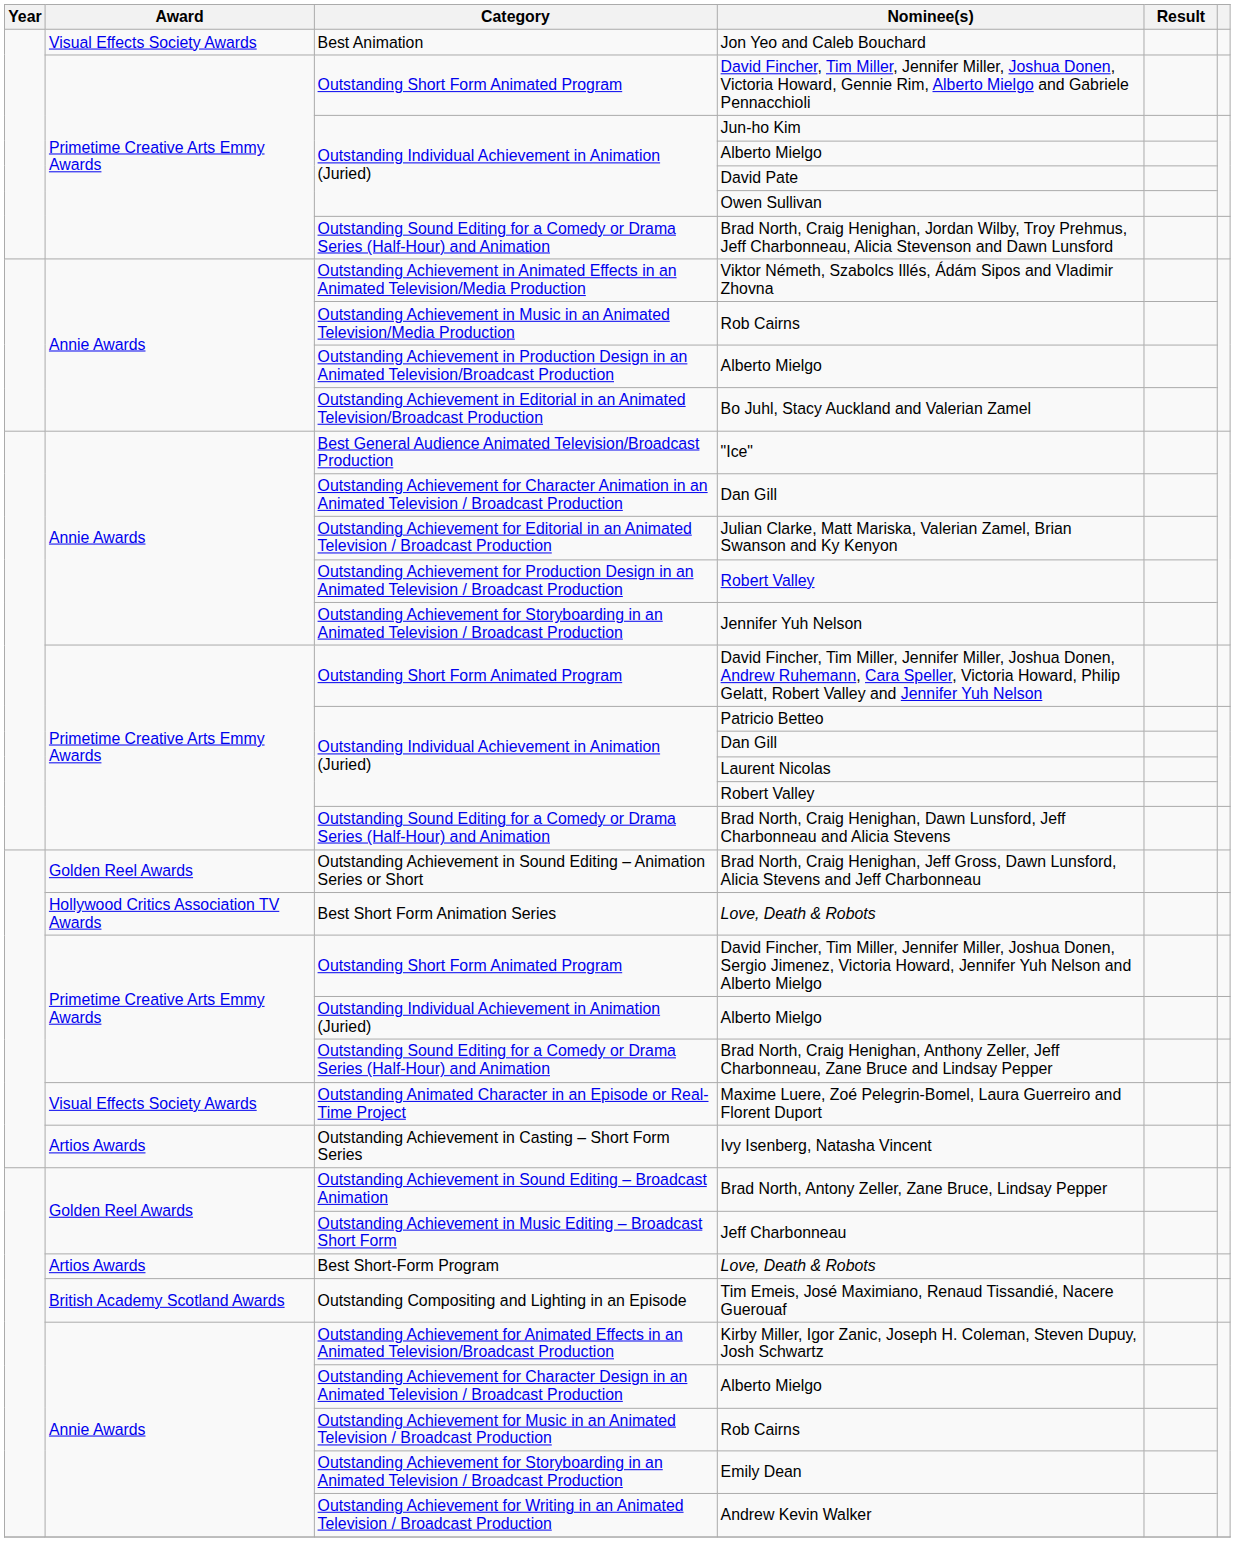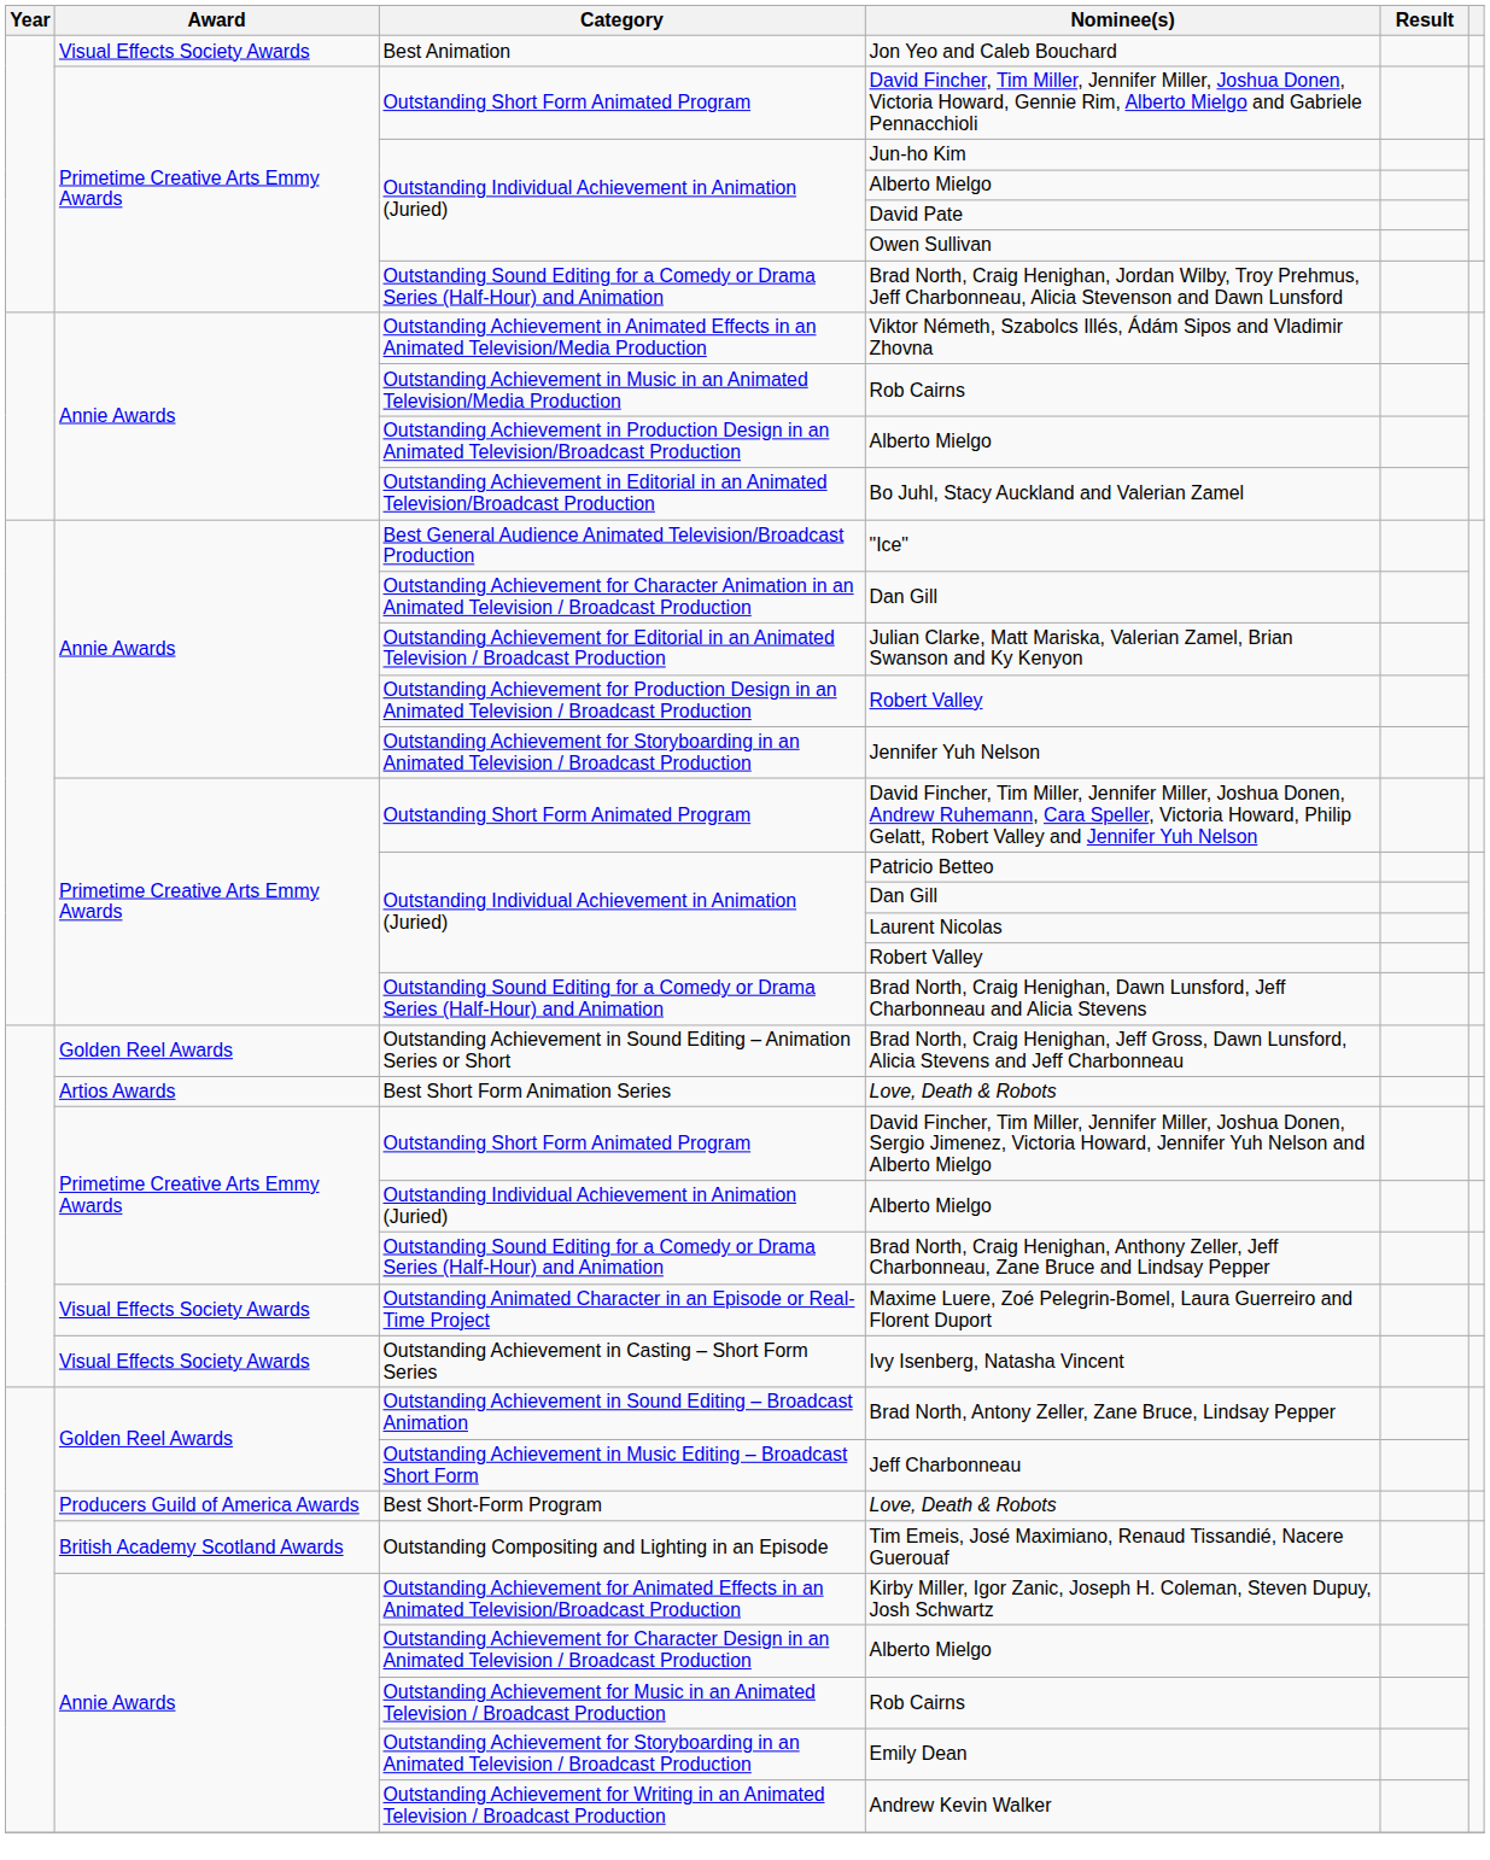Best Short Form Animation Series / Love, Death & Robots | Award: Hollywood Critics Association TV Awards -> Artios Awards
Ivy Isenberg, Natasha Vincent | Award: Artios Awards -> Visual Effects Society Awards
Best Short-Form Program / Love, Death & Robots | Award: Artios Awards -> Producers Guild of America Awards
